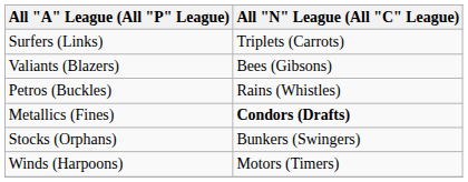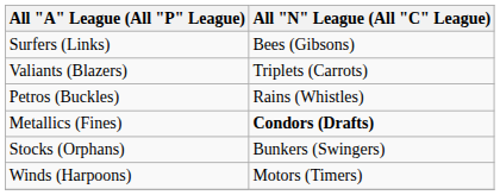Surfers (Links) | All "N" League (All "C" League): Triplets (Carrots) -> Bees (Gibsons)
Valiants (Blazers) | All "N" League (All "C" League): Bees (Gibsons) -> Triplets (Carrots)
